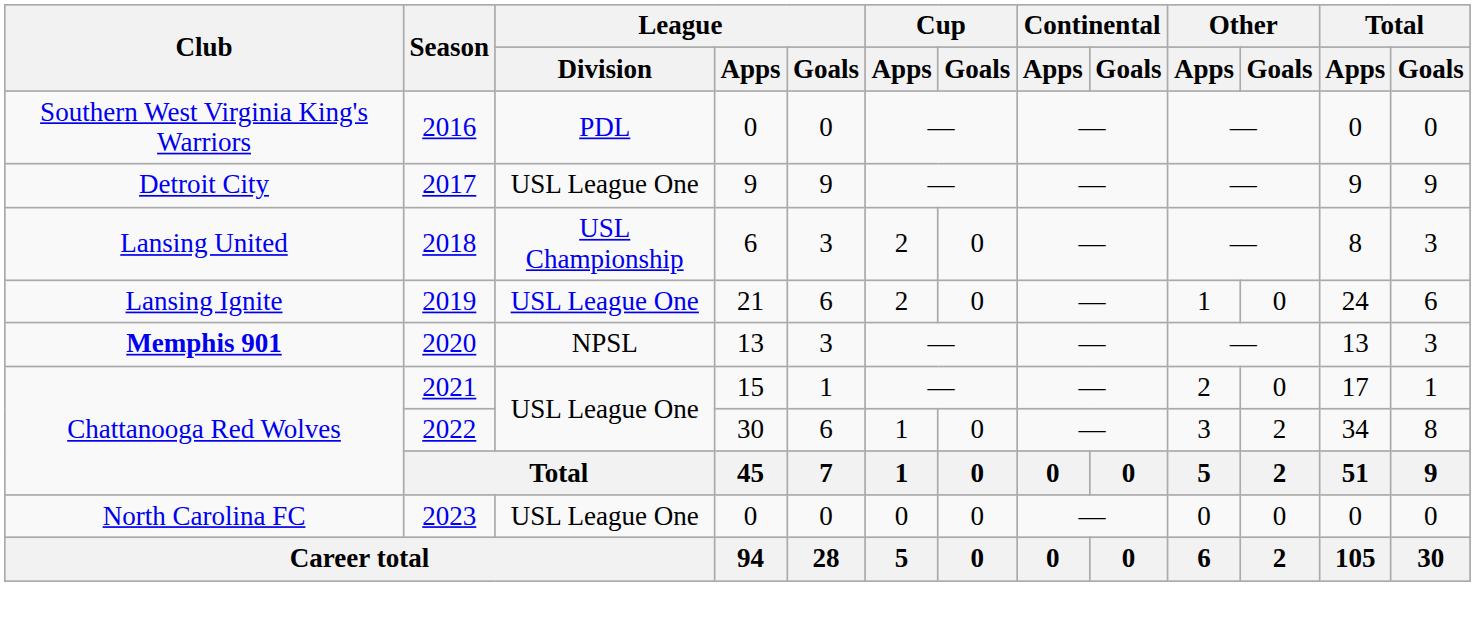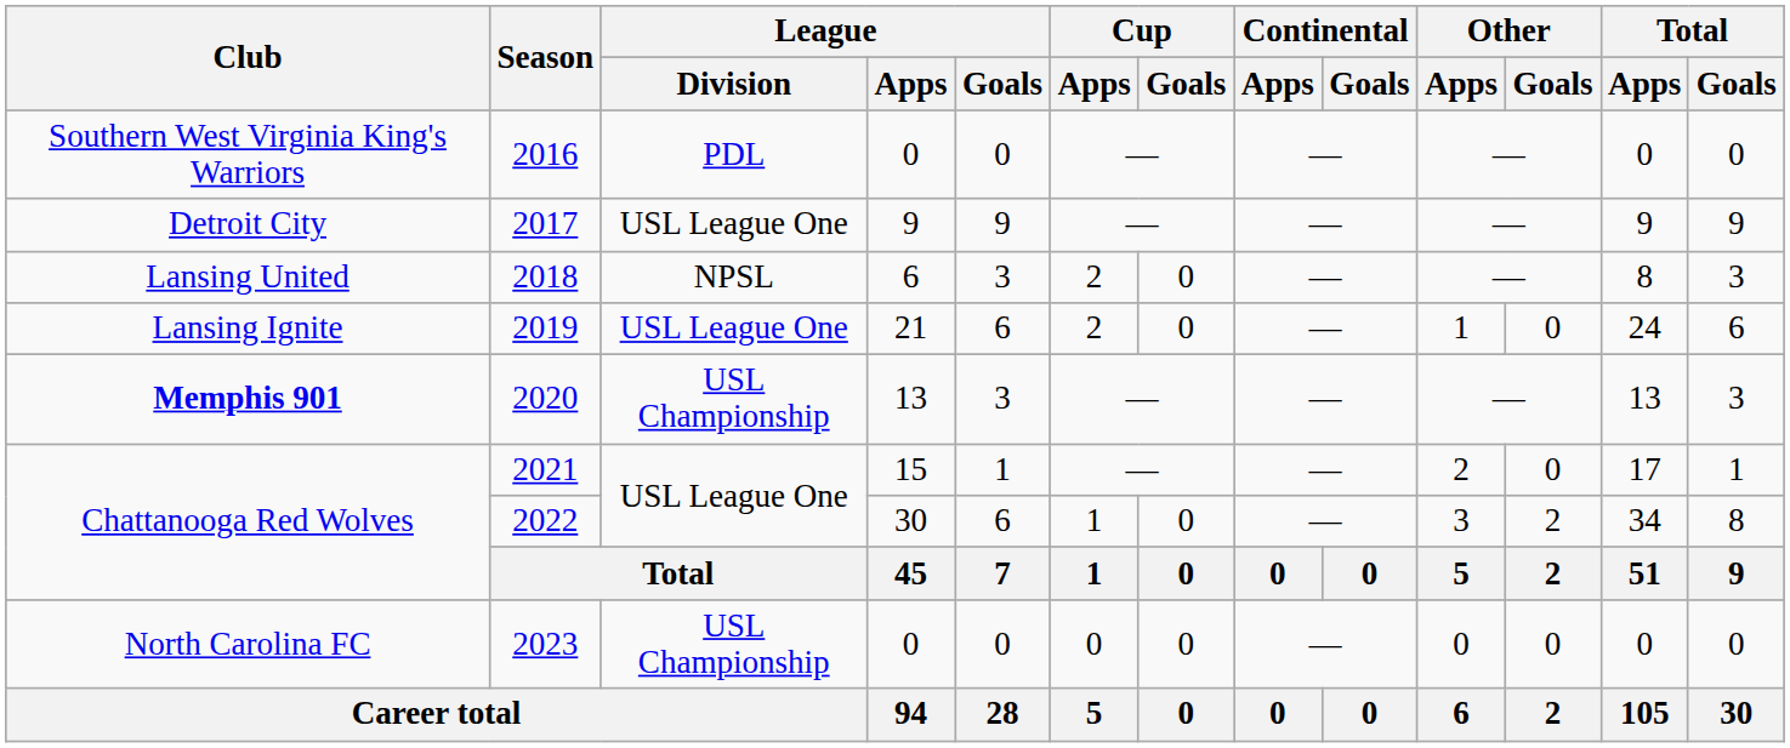2018 | League / Division: USL Championship -> NPSL
2020 | League / Division: NPSL -> USL Championship
2023 | League / Division: USL League One -> USL Championship
